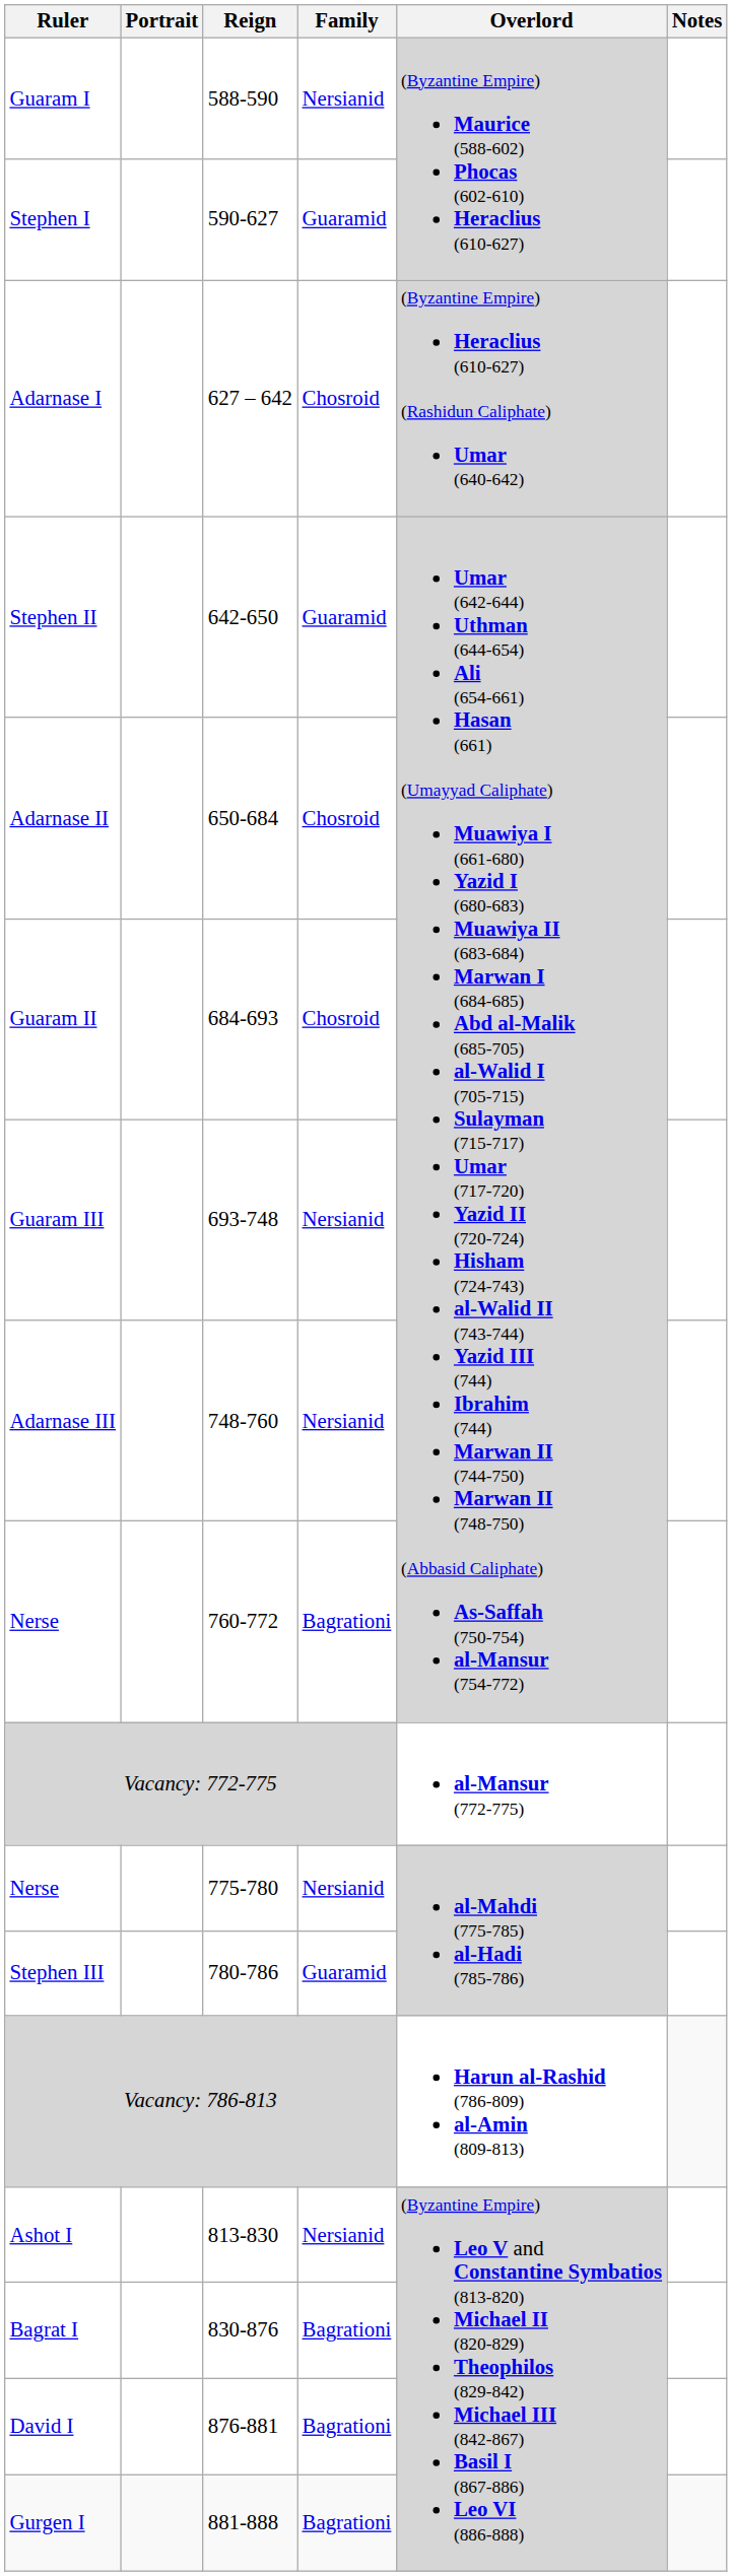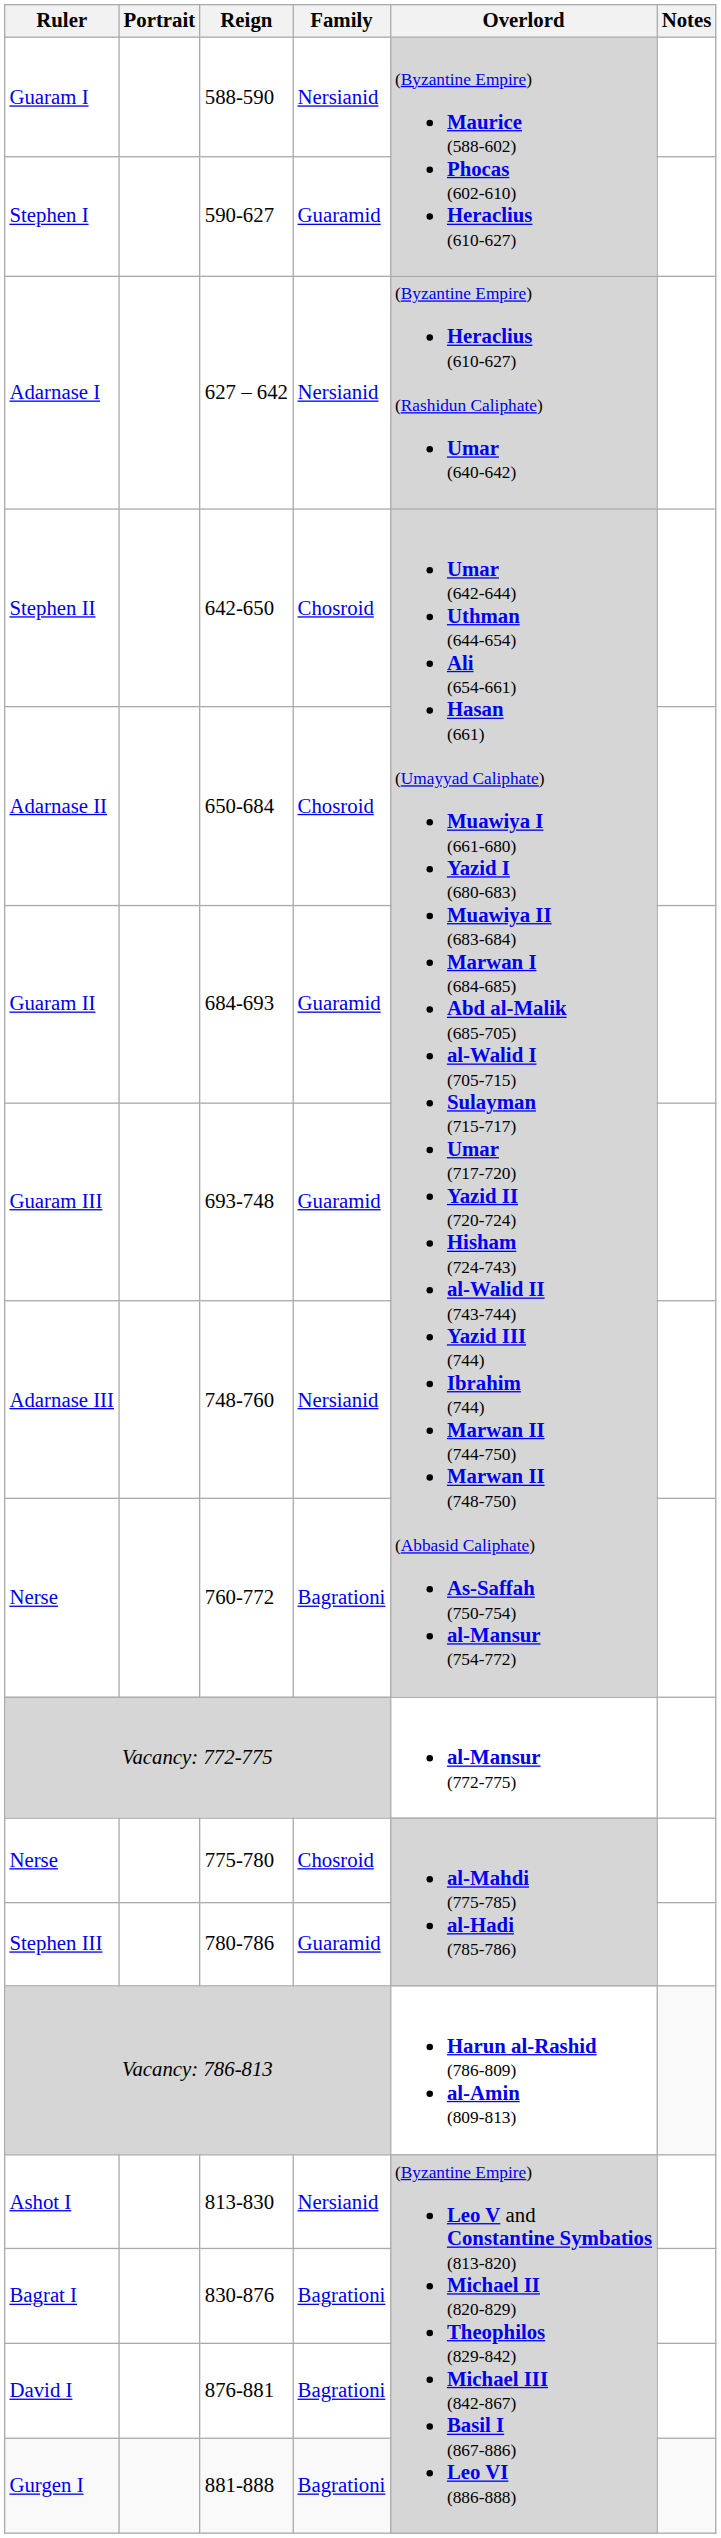Adarnase I | Family: Chosroid -> Nersianid
Stephen II | Family: Guaramid -> Chosroid
Guaram II | Family: Chosroid -> Guaramid
Guaram III | Family: Nersianid -> Guaramid
Nerse / 775-780 | Family: Nersianid -> Chosroid
